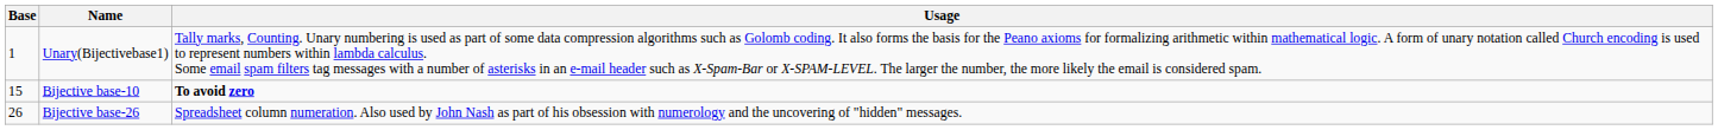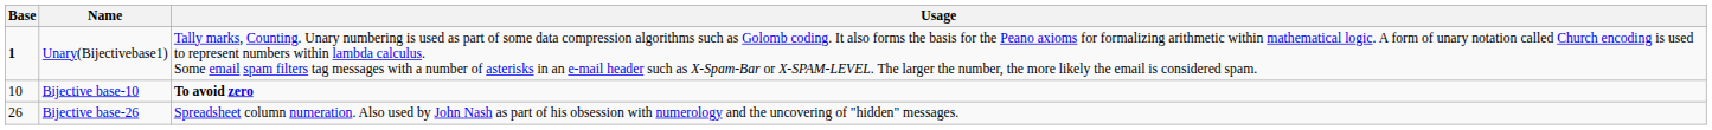Unary(Bijectivebase1) | Base: normal -> bold
Bijective base-10 | Base: 15 -> 10
